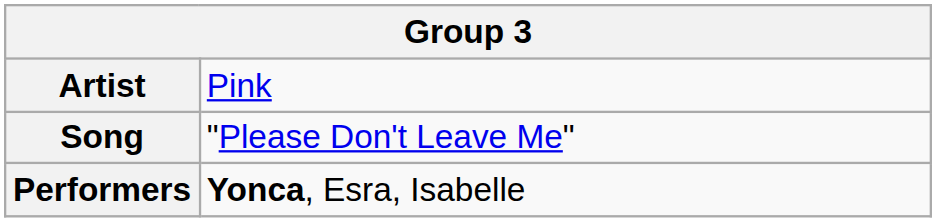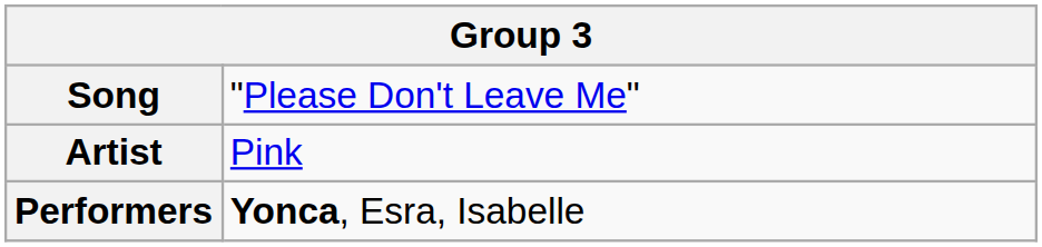rows swapped: Song <-> Artist
